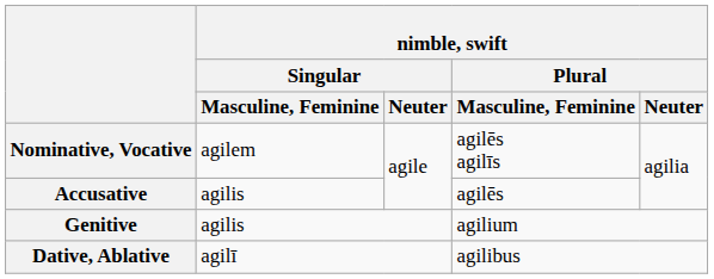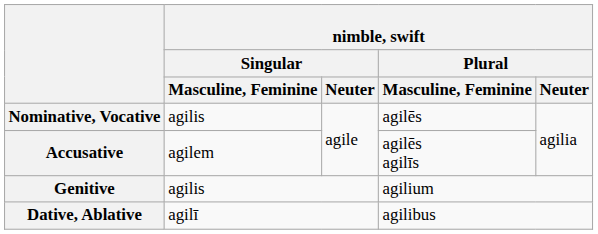Nominative, Vocative | nimble, swift / Singular / Masculine, Feminine: agilem -> agilis
Nominative, Vocative | nimble, swift / Plural / Masculine, Feminine: agilēs agilīs -> agilēs
Accusative | nimble, swift / Singular / Masculine, Feminine: agilis -> agilem
Accusative | nimble, swift / Plural / Masculine, Feminine: agilēs -> agilēs agilīs
